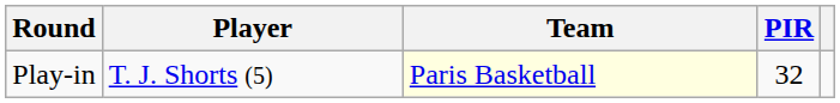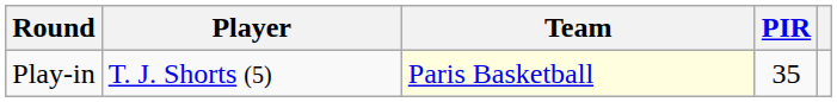Play-in | PIR: 32 -> 35
